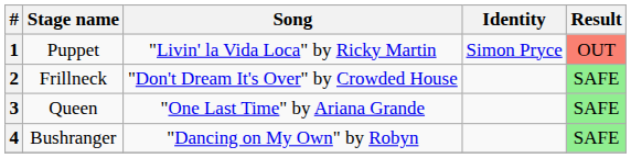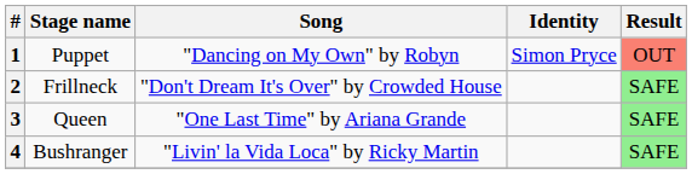1 | Song: "Livin' la Vida Loca" by Ricky Martin -> "Dancing on My Own" by Robyn
4 | Song: "Dancing on My Own" by Robyn -> "Livin' la Vida Loca" by Ricky Martin
